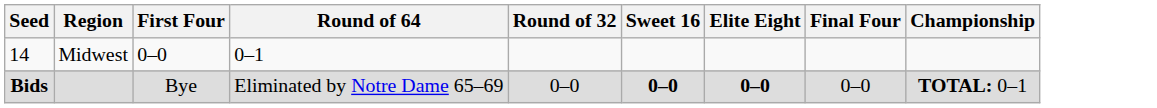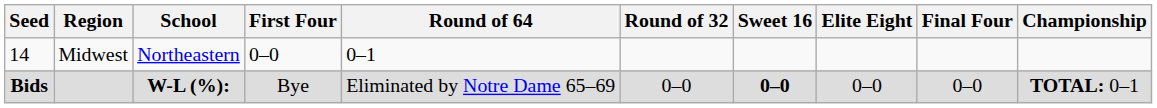+ column: School | Northeastern | W-L (%):
Bids | Elite Eight: bold -> normal
